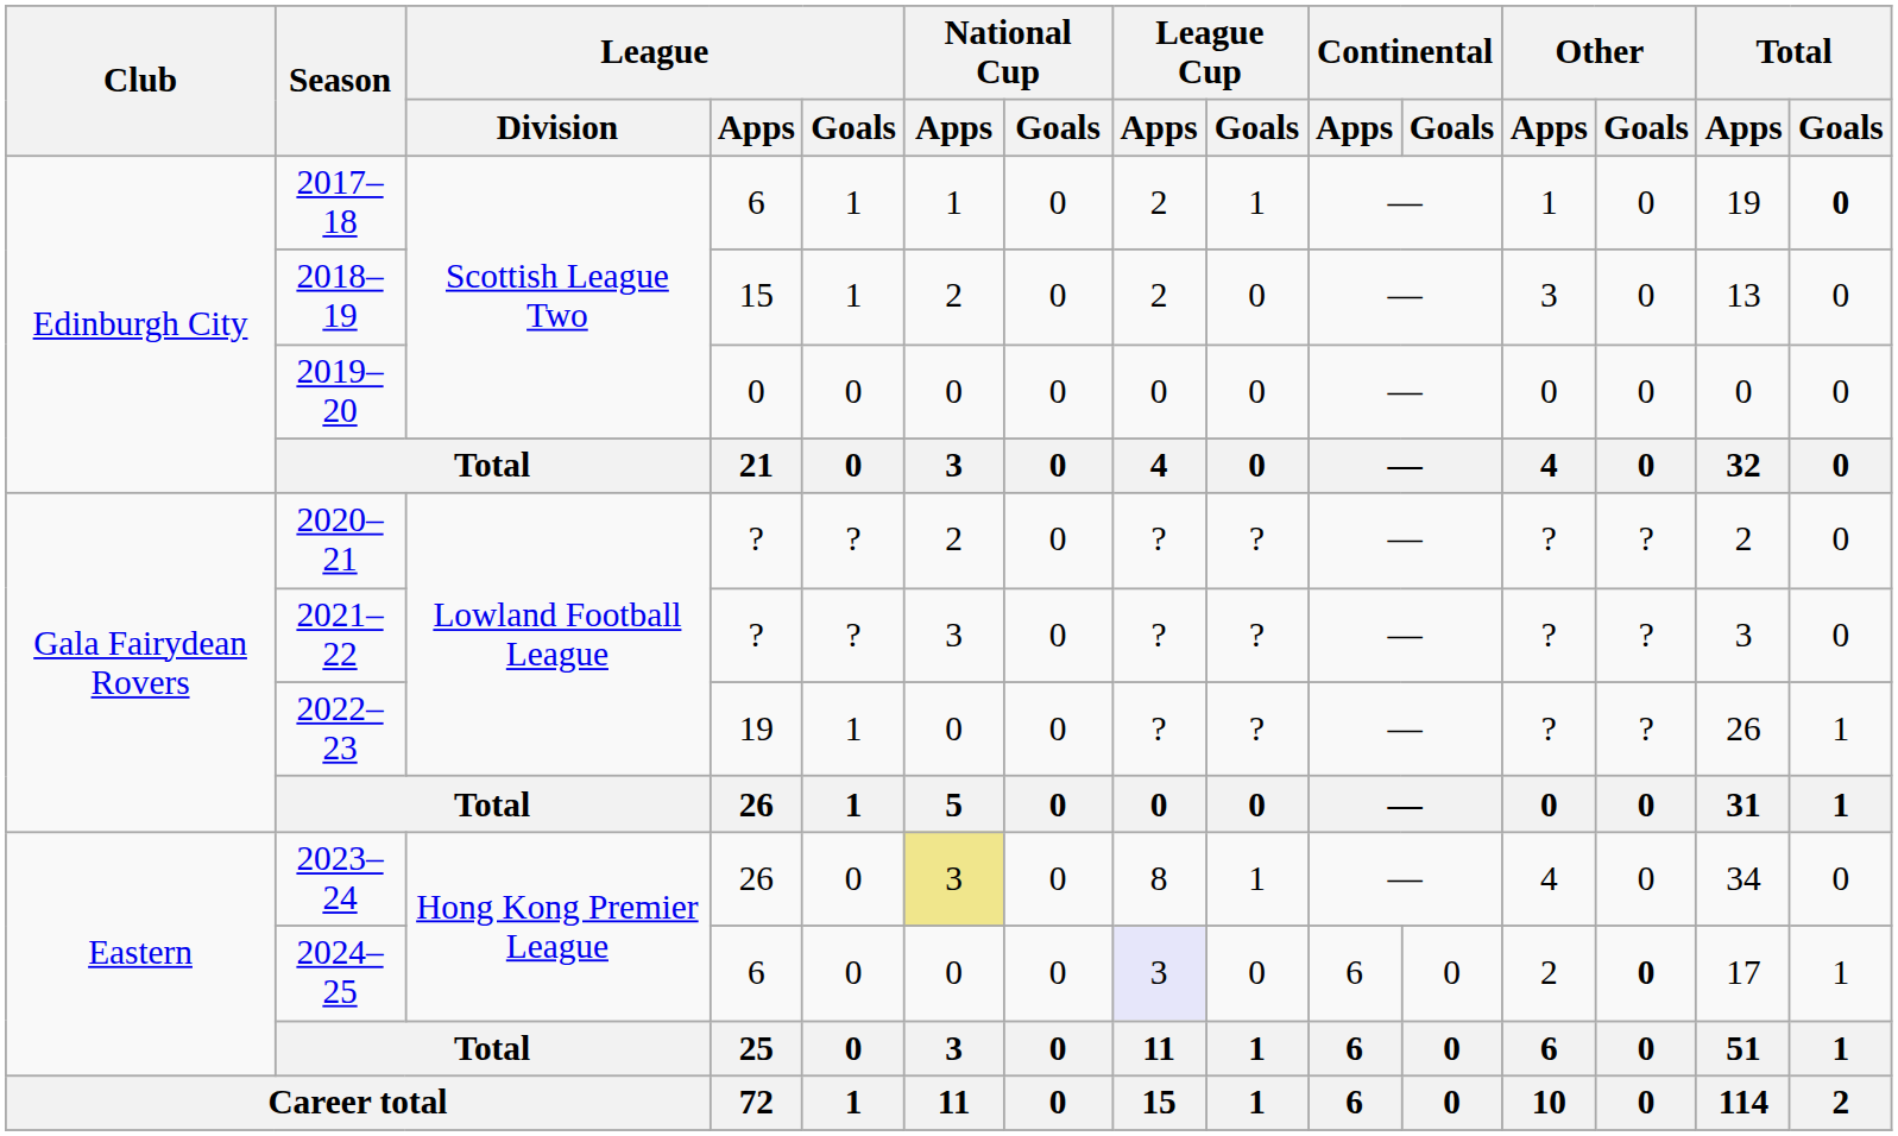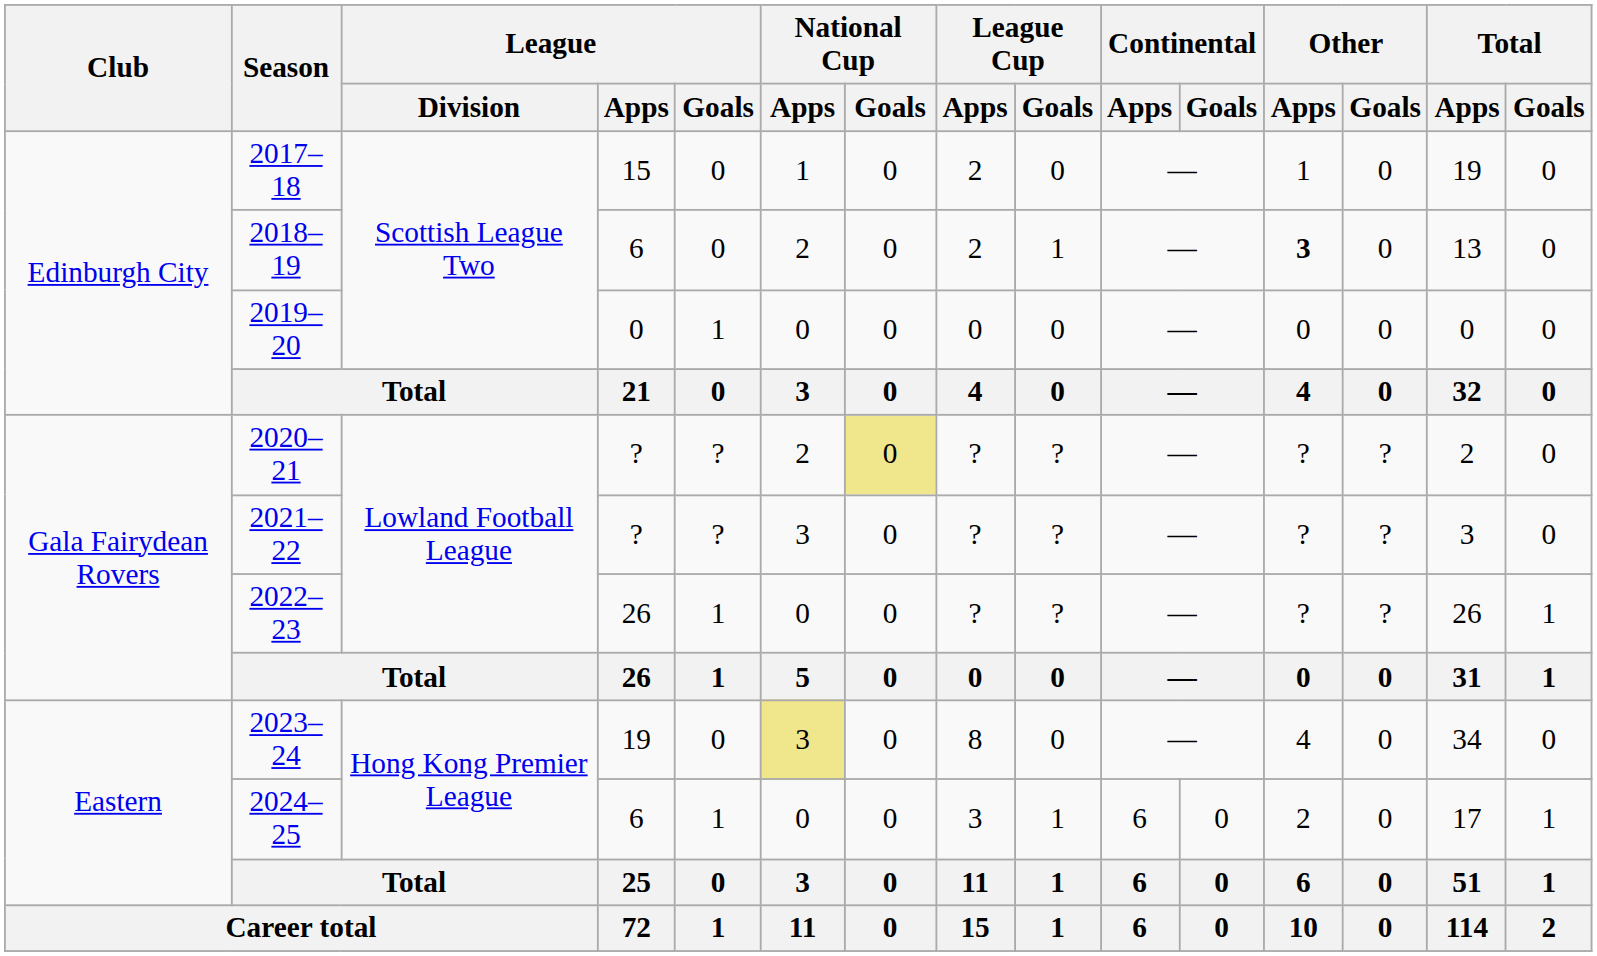2017–18 | League / Apps: 6 -> 15
2017–18 | League / Goals: 1 -> 0
2017–18 | League Cup / Goals: 1 -> 0
2017–18 | Total / Goals: bold -> normal
2018–19 | League / Apps: 15 -> 6
2018–19 | League / Goals: 1 -> 0
2018–19 | League Cup / Goals: 0 -> 1
2018–19 | Other / Apps: normal -> bold
2019–20 | League / Goals: 0 -> 1
2020–21 | National Cup / Goals: no background -> khaki background
2022–23 | League / Apps: 19 -> 26
2023–24 | League / Apps: 26 -> 19
2023–24 | League Cup / Goals: 1 -> 0
2024–25 | League / Goals: 0 -> 1
2024–25 | League Cup / Apps: lavender background -> no background
2024–25 | League Cup / Goals: 0 -> 1
2024–25 | Other / Goals: bold -> normal
